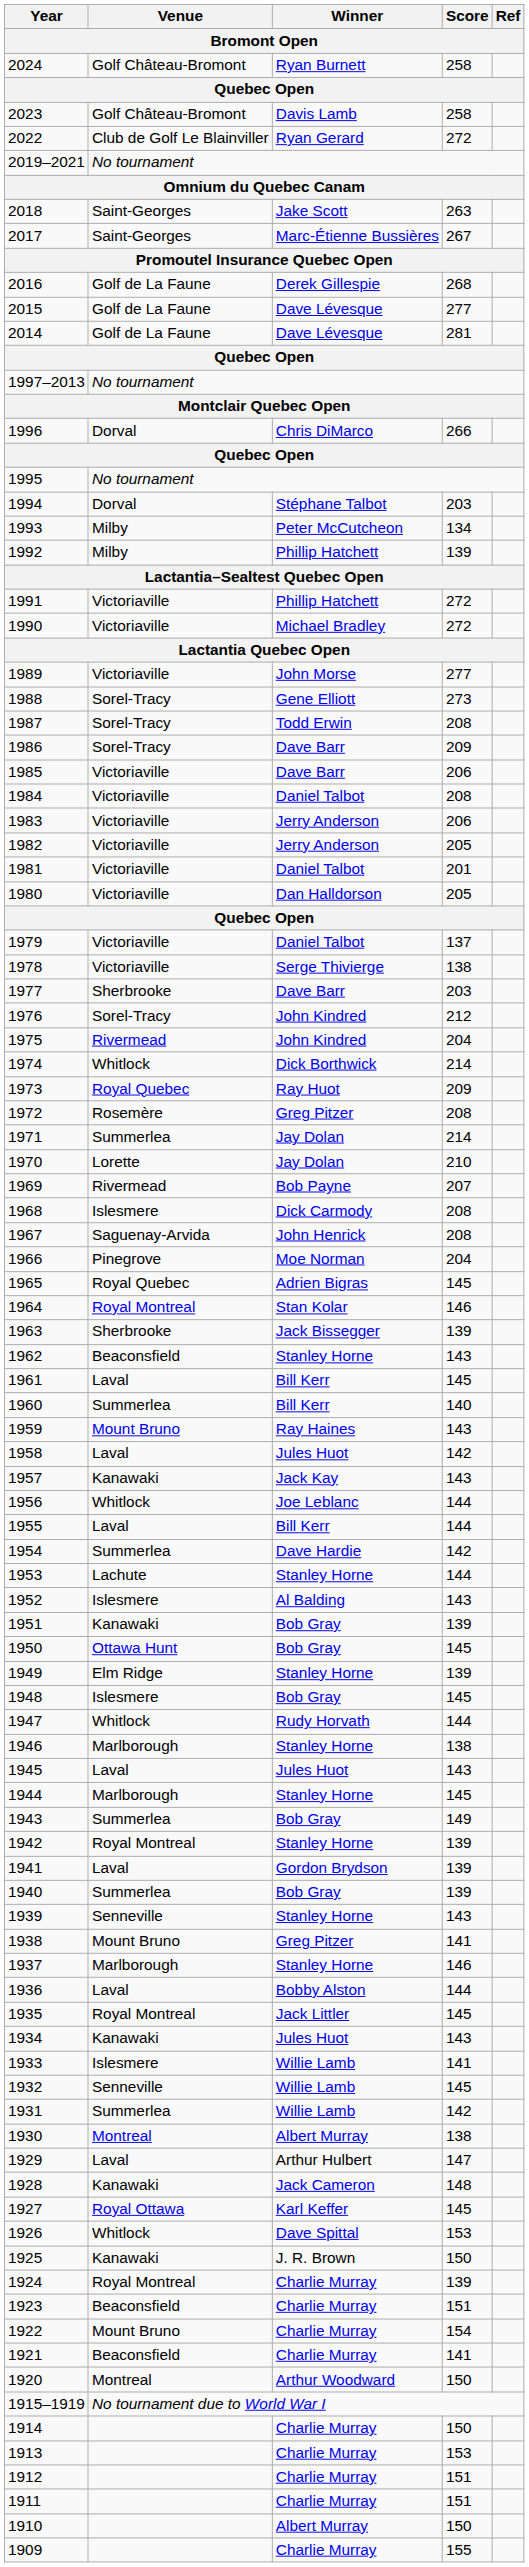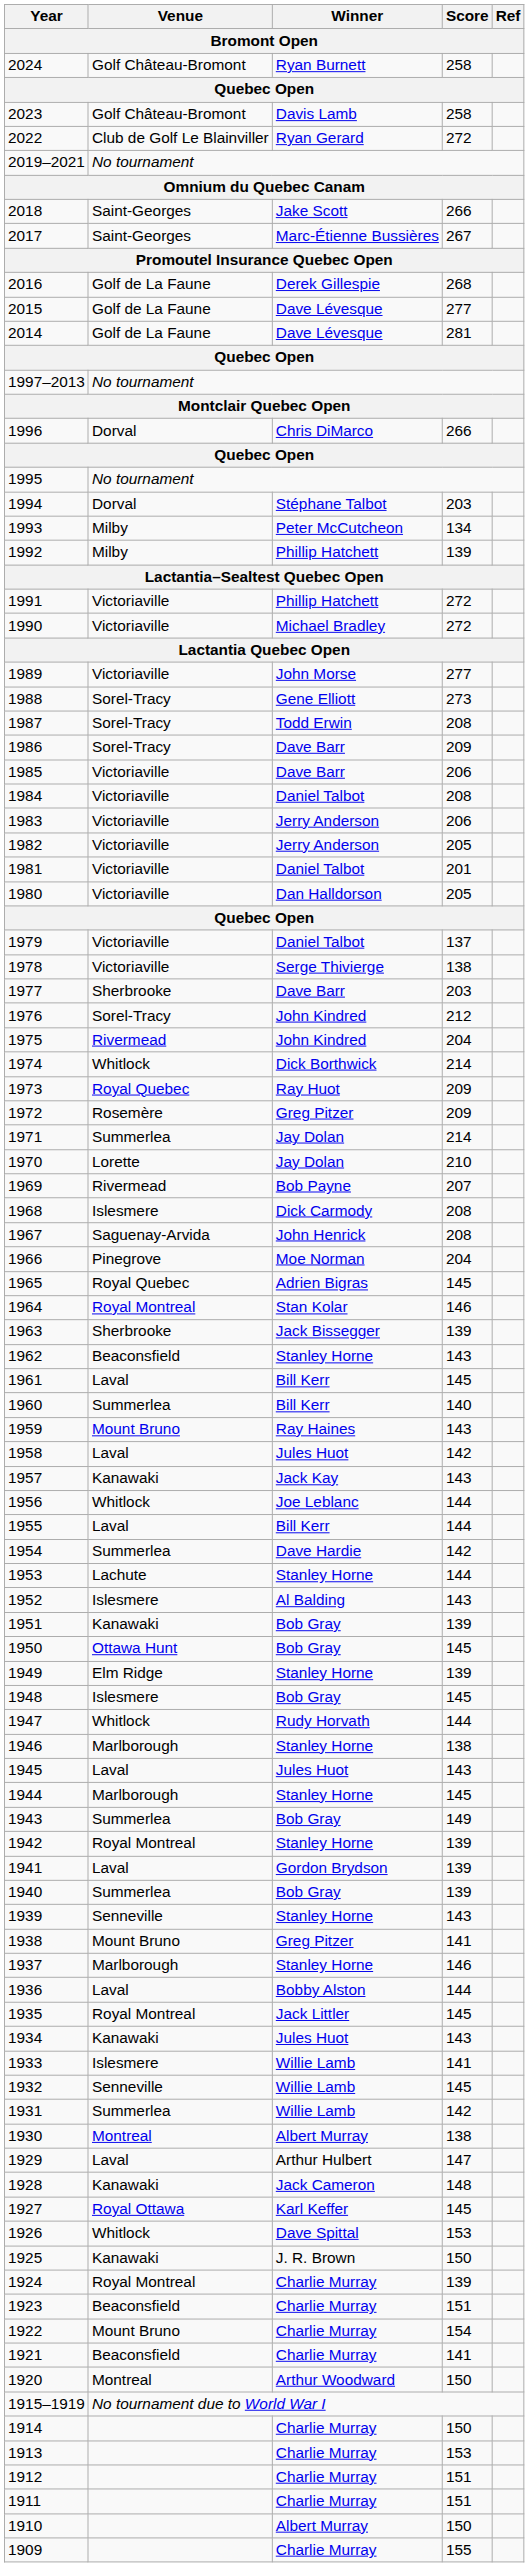2018 | Score: 263 -> 266
1972 | Score: 208 -> 209
